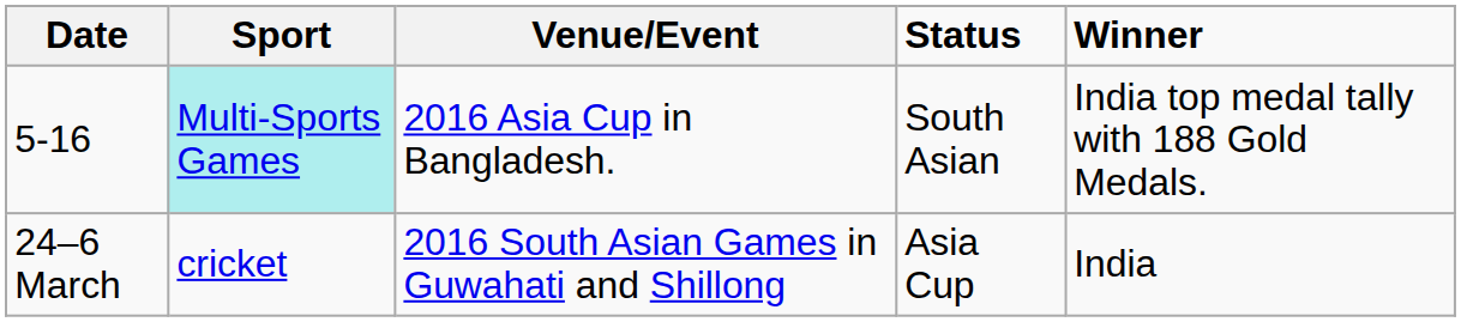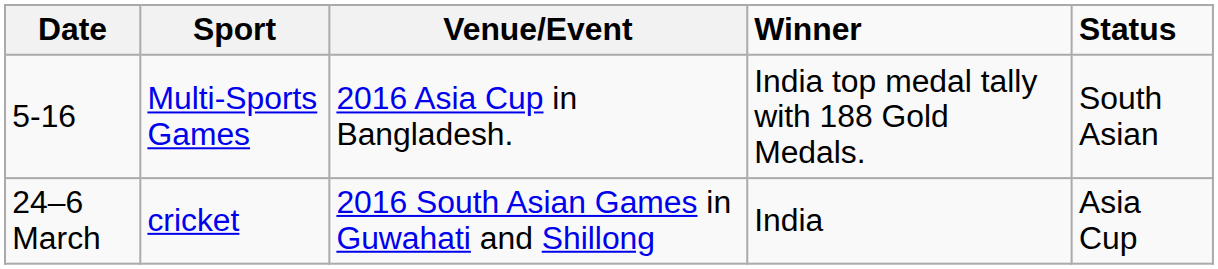columns swapped: Status <-> Winner
5-16 | Sport: paleturquoise background -> no background
